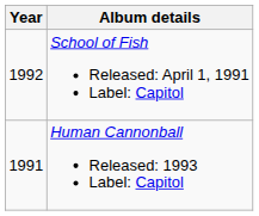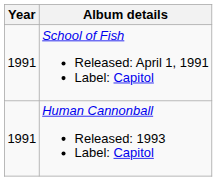School of Fish Released: April 1, 1991 Label: Capitol | Year: 1992 -> 1991
